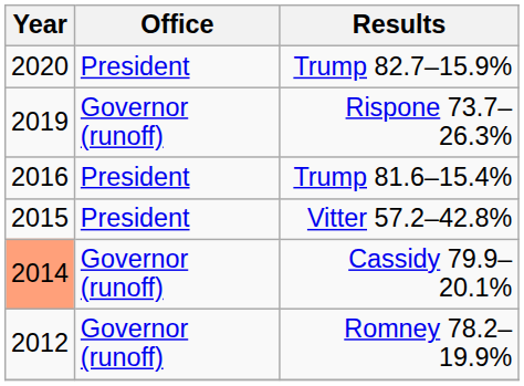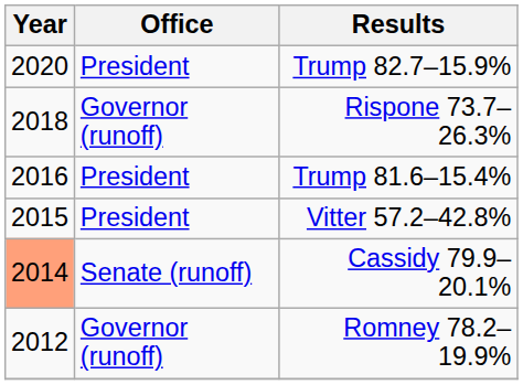Rispone 73.7–26.3% | Year: 2019 -> 2018
Cassidy 79.9–20.1% | Office: Governor (runoff) -> Senate (runoff)
